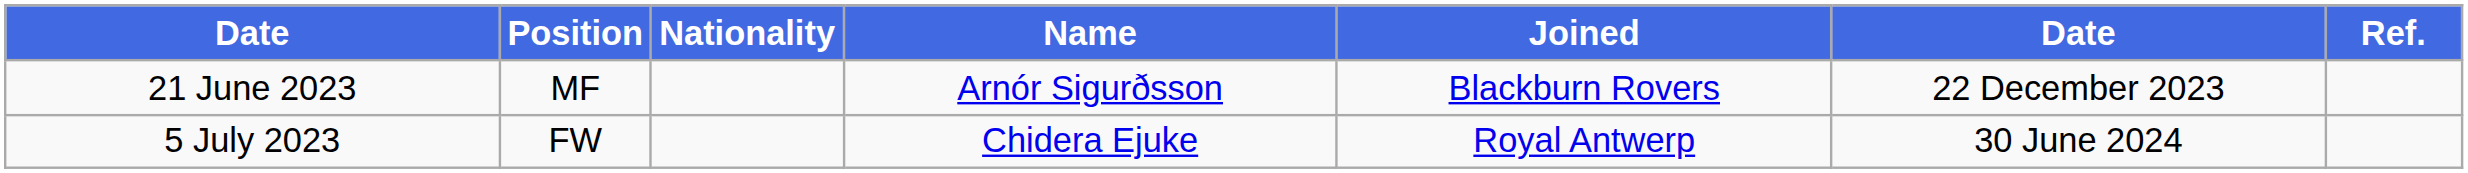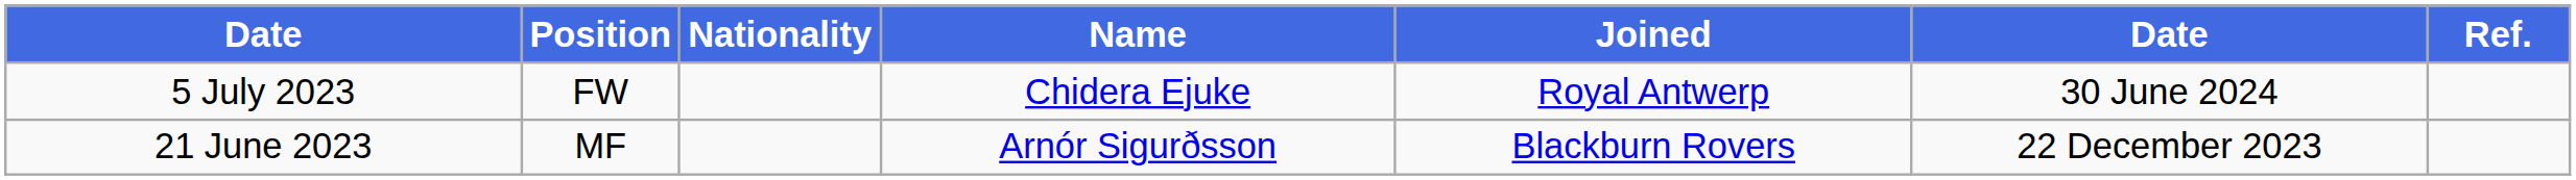rows swapped: 21 June 2023 <-> 5 July 2023
